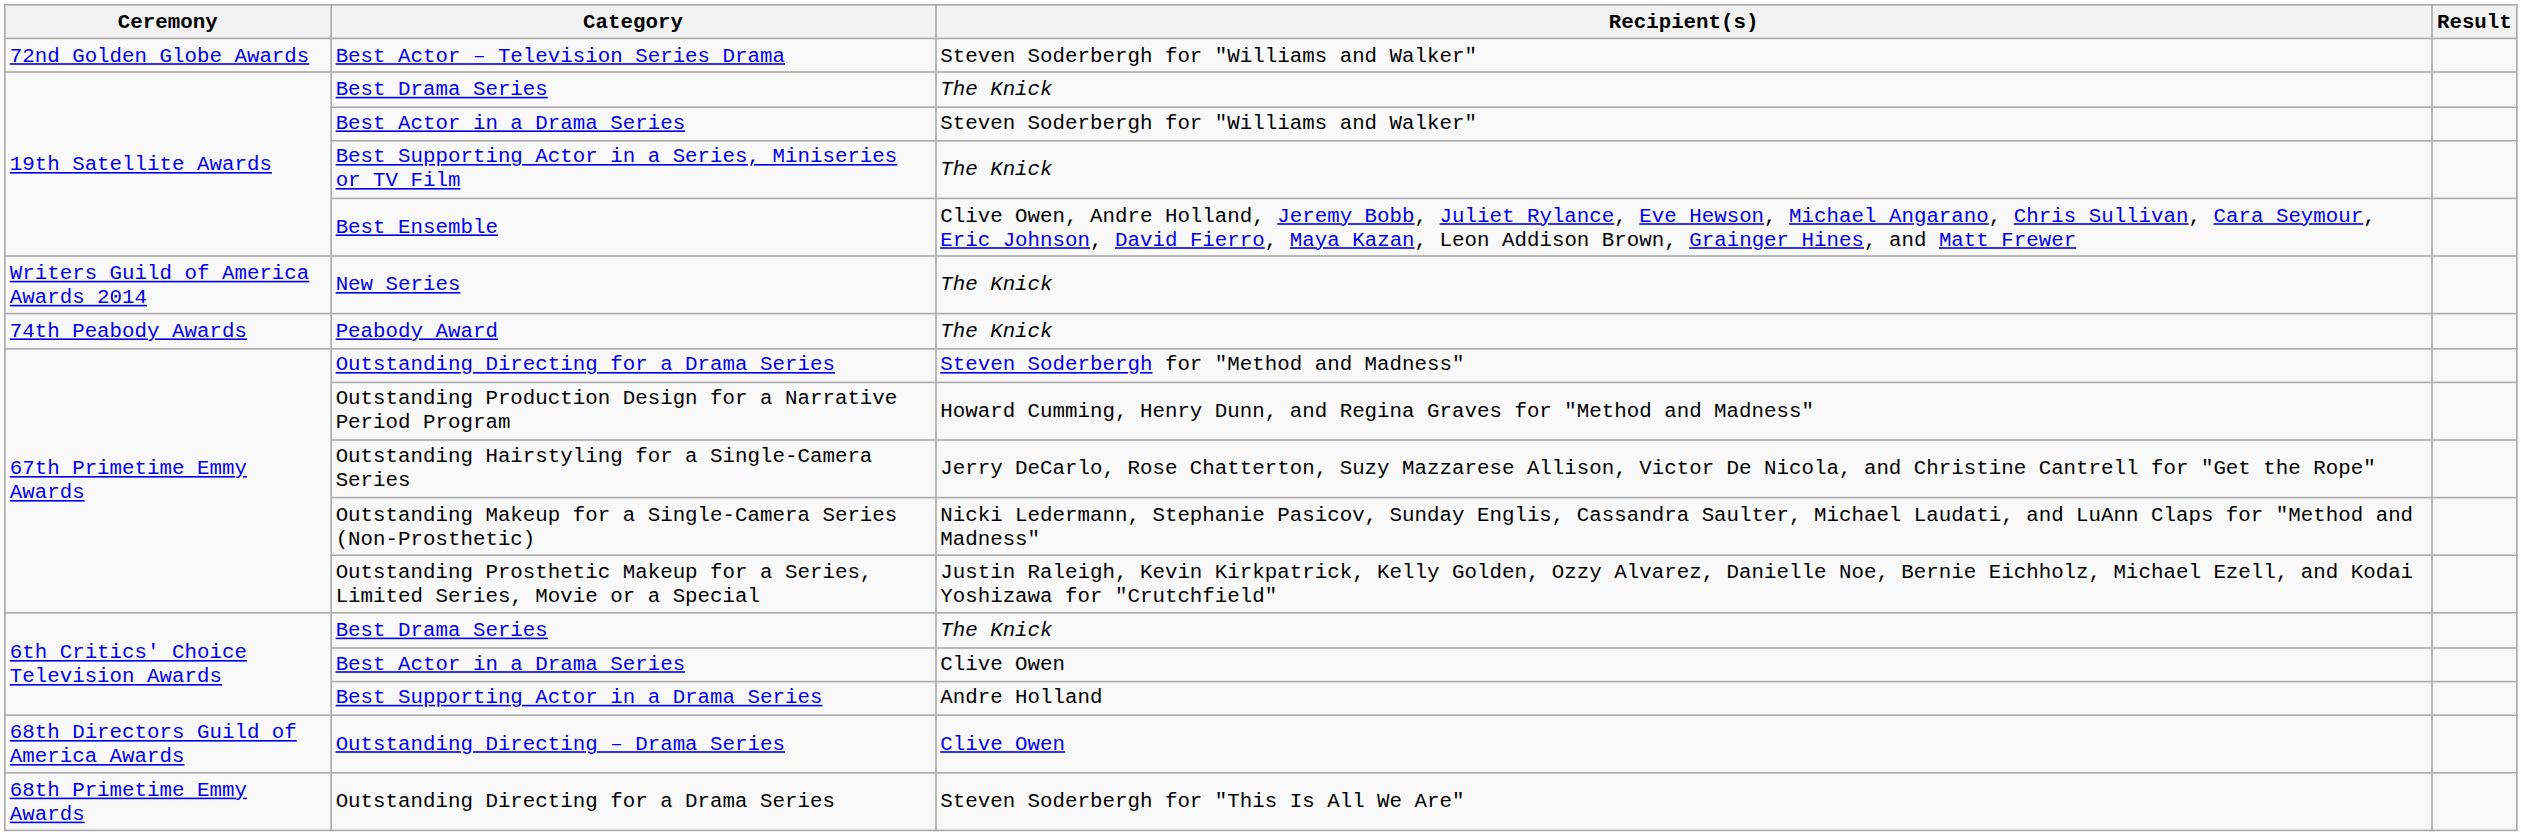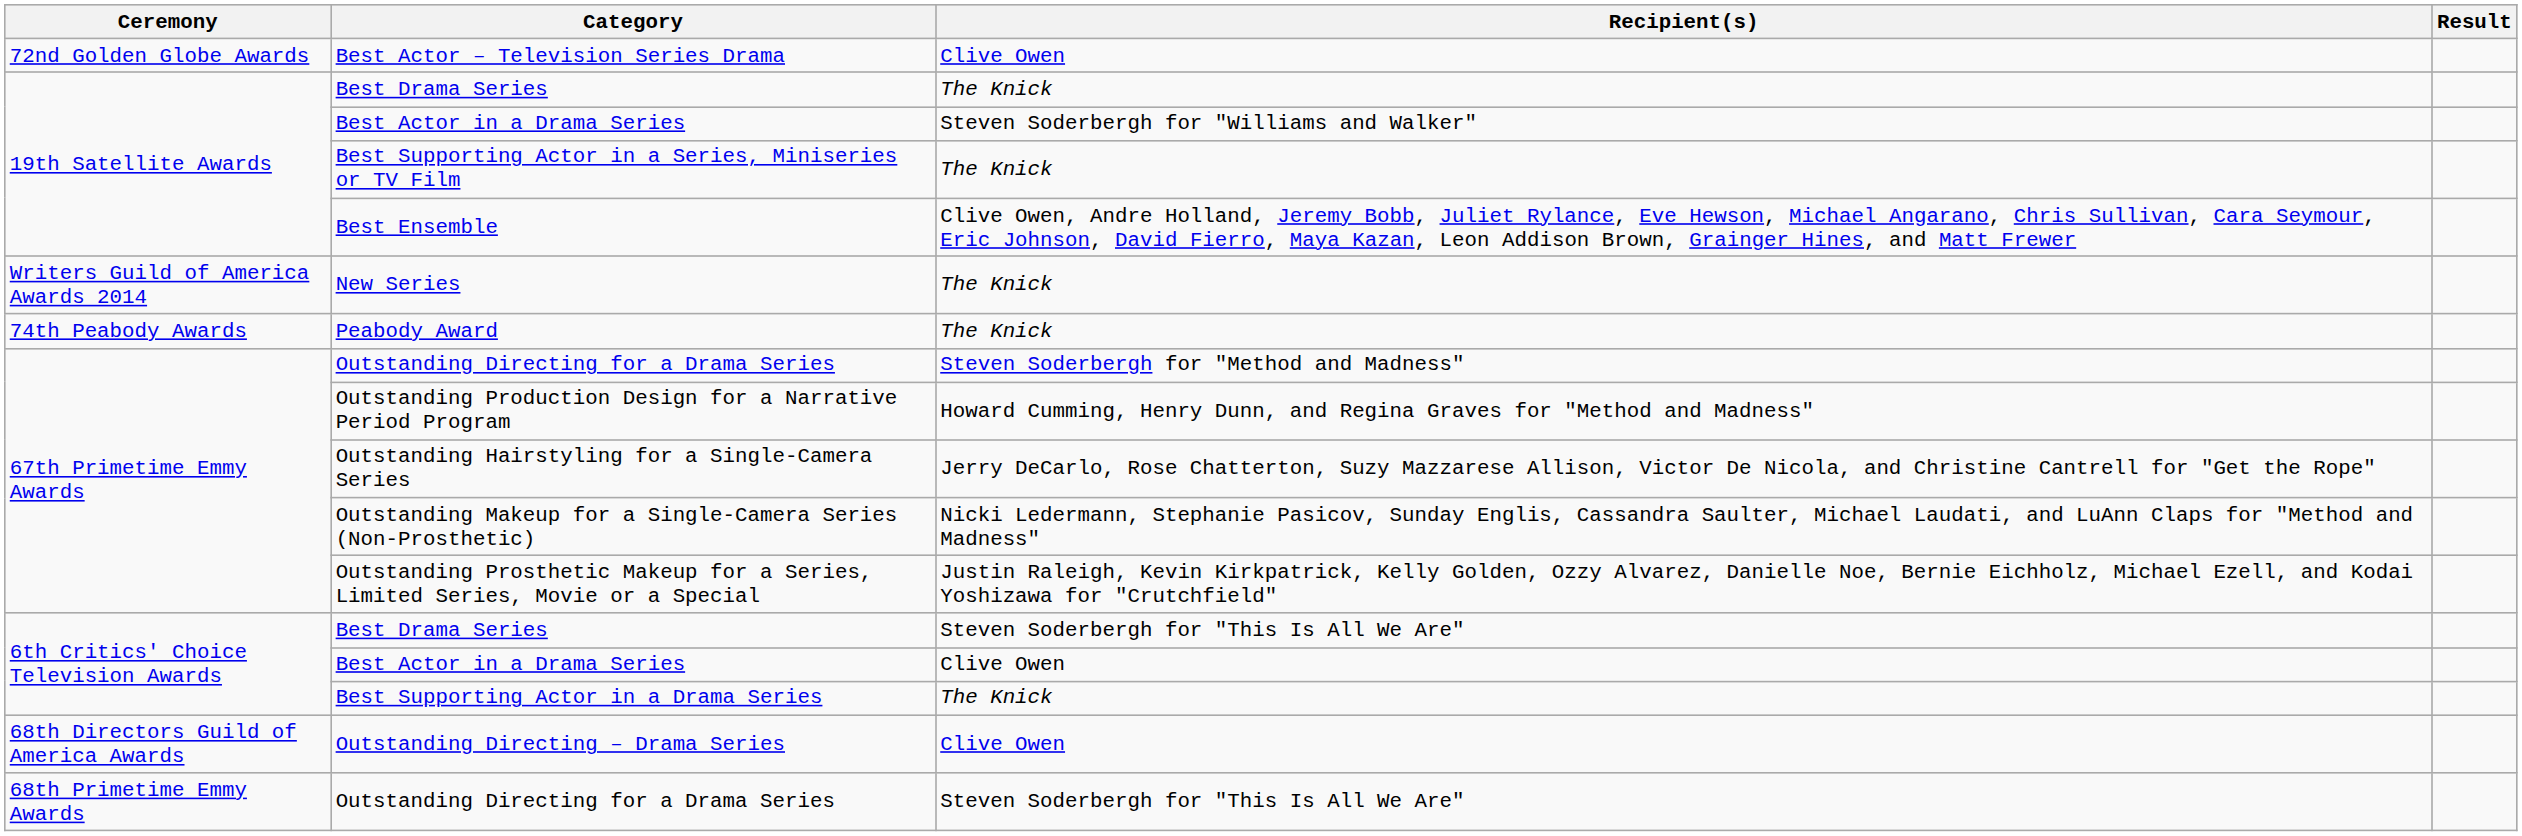Best Actor – Television Series Drama | Recipient(s): Steven Soderbergh for "Williams and Walker" -> Clive Owen
6th Critics' Choice Television Awards / Best Drama Series | Recipient(s): The Knick -> Steven Soderbergh for "This Is All We Are"
Best Supporting Actor in a Drama Series | Recipient(s): Andre Holland -> The Knick
